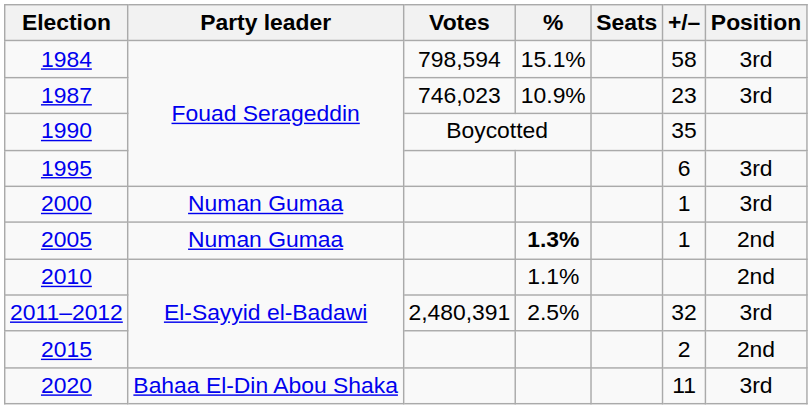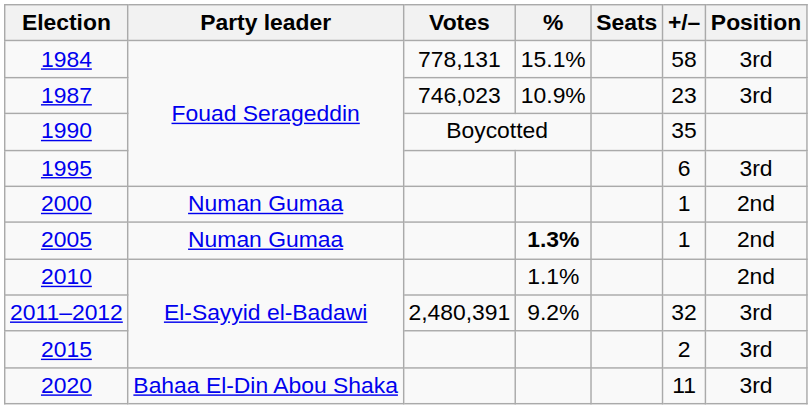1984 | Votes: 798,594 -> 778,131
2000 | Position: 3rd -> 2nd
2011–2012 | %: 2.5% -> 9.2%
2015 | Position: 2nd -> 3rd
